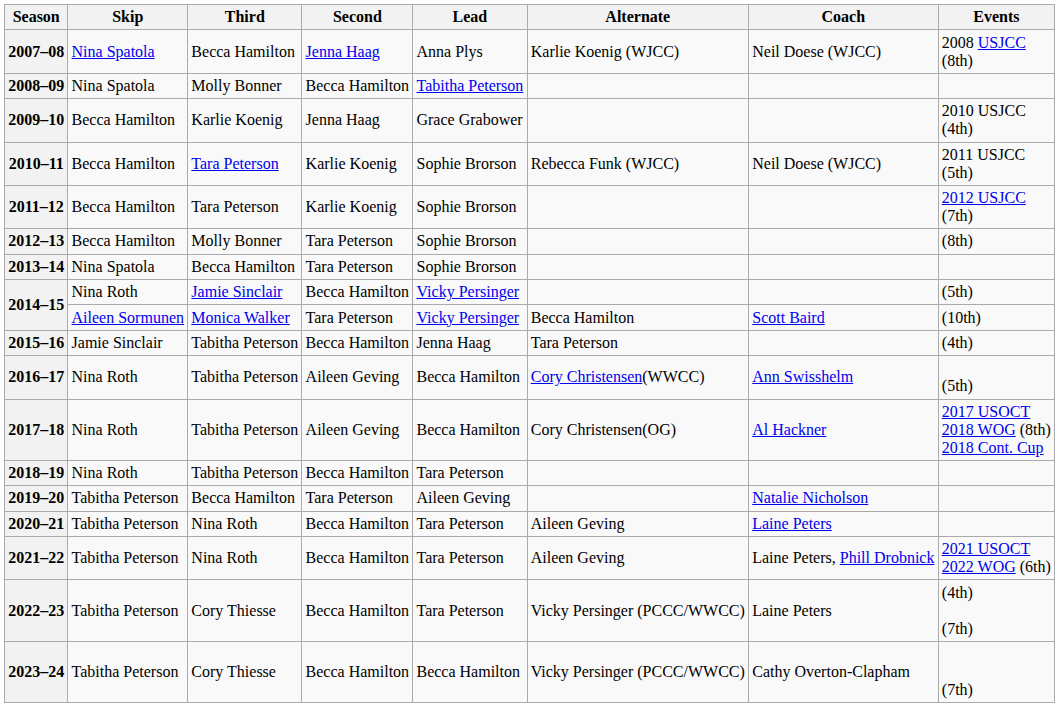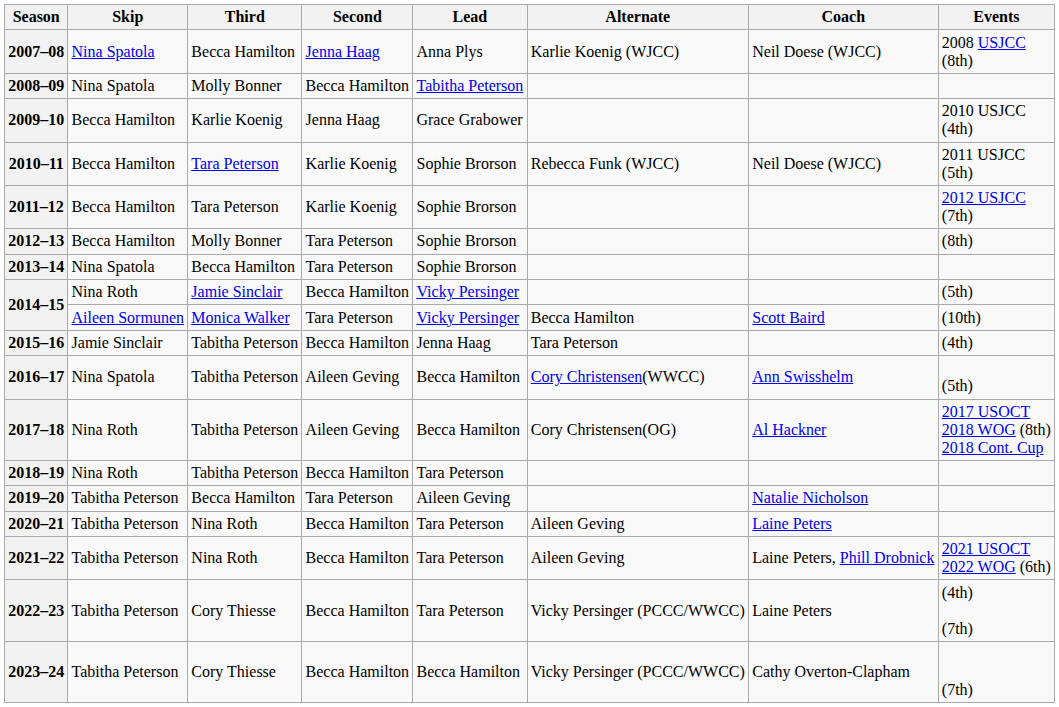2016–17 | Skip: Nina Roth -> Nina Spatola
